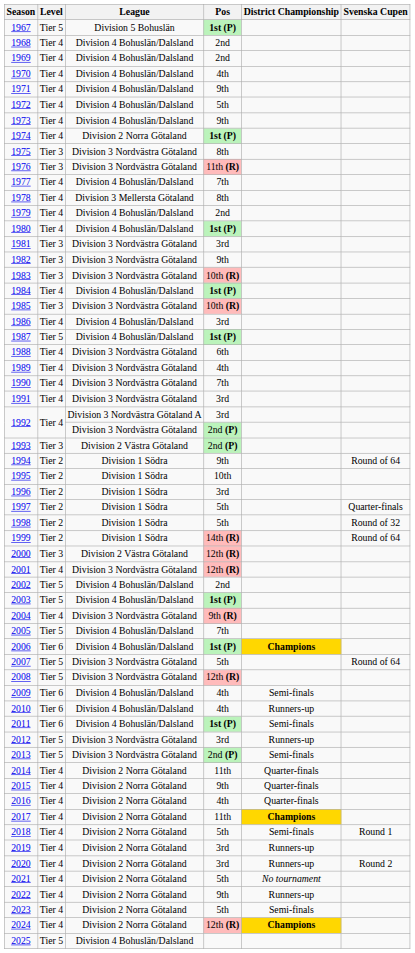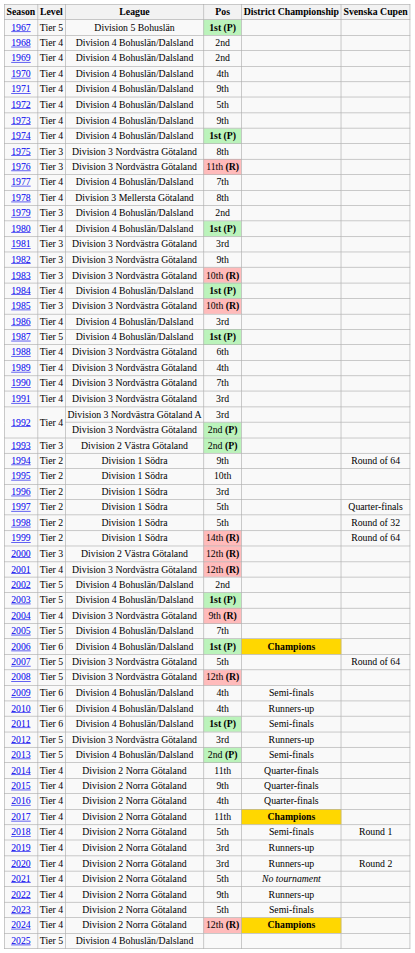1974 | League: Division 2 Norra Götaland -> Division 4 Bohuslän/Dalsland
1979 | Level: Tier 4 -> Tier 3
2013 | League: Division 3 Nordvästra Götaland -> Division 4 Bohuslän/Dalsland
